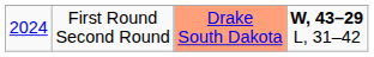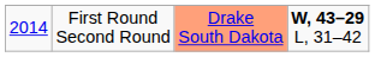First Round Second Round | column 1: 2024 -> 2014
